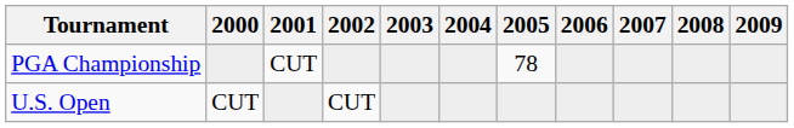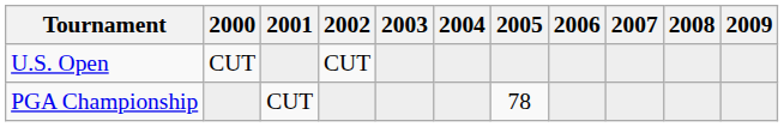rows swapped: U.S. Open <-> PGA Championship
